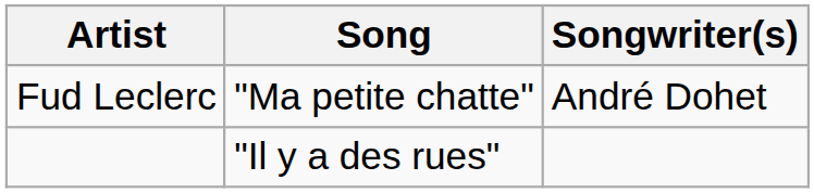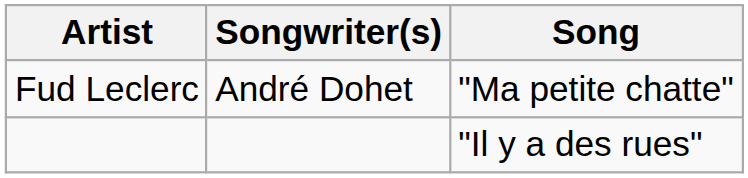columns swapped: Song <-> Songwriter(s)
